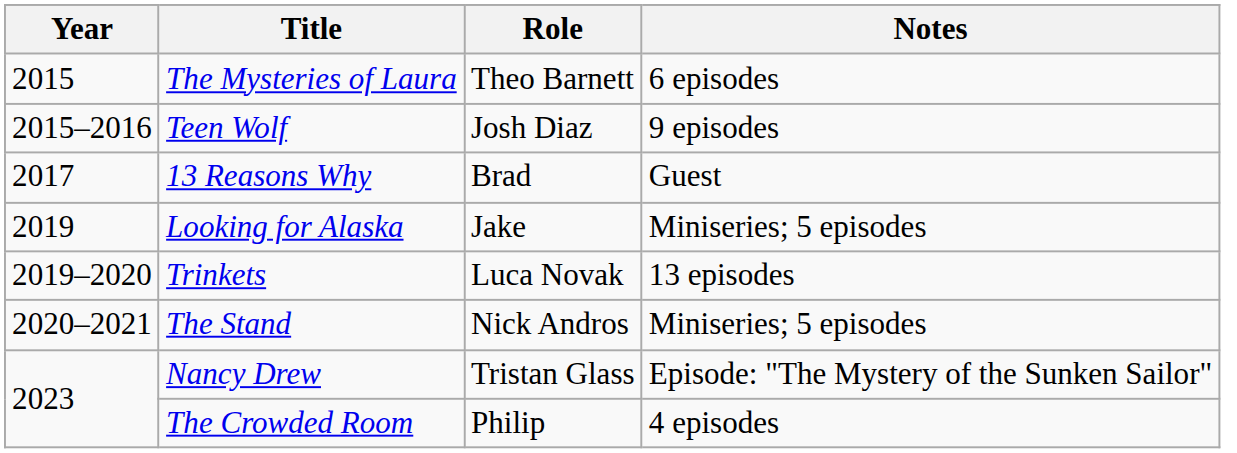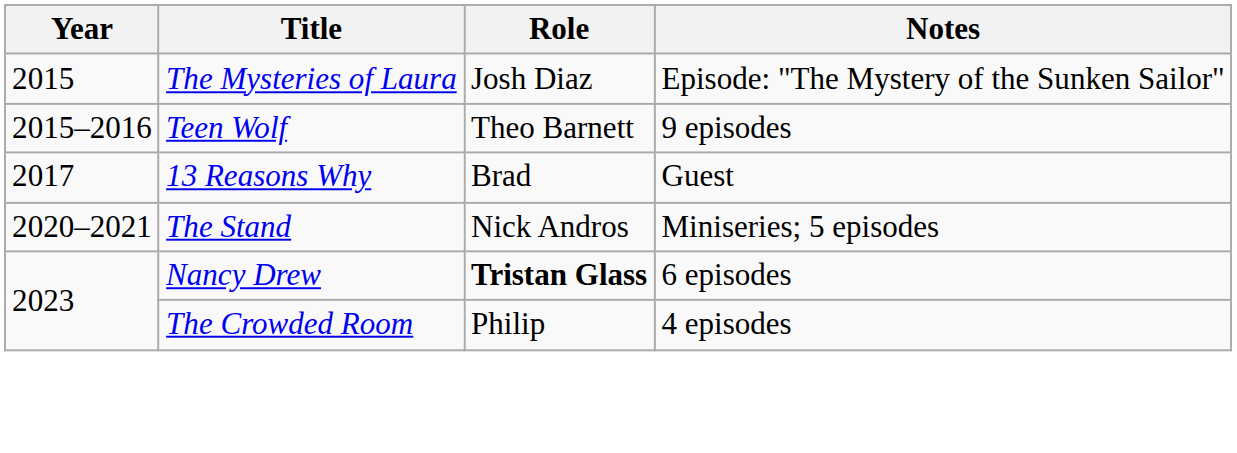The Mysteries of Laura | Role: Theo Barnett -> Josh Diaz
The Mysteries of Laura | Notes: 6 episodes -> Episode: "The Mystery of the Sunken Sailor"
Teen Wolf | Role: Josh Diaz -> Theo Barnett
- row: 2019 | Looking for Alaska | Jake | Miniseries; 5 episodes
- row: 2019–2020 | Trinkets | Luca Novak | 13 episodes
Nancy Drew | Role: normal -> bold
Nancy Drew | Notes: Episode: "The Mystery of the Sunken Sailor" -> 6 episodes
